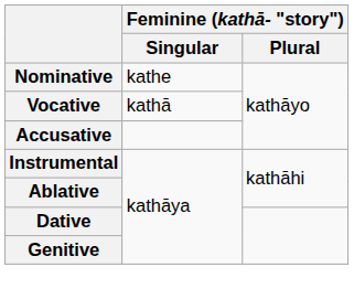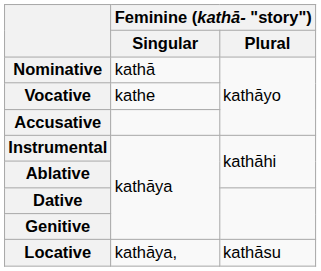Nominative | Feminine (kathā- "story") / Singular: kathe -> kathā
Vocative | Feminine (kathā- "story") / Singular: kathā -> kathe
+ row: Locative | kathāya, | kathāsu
